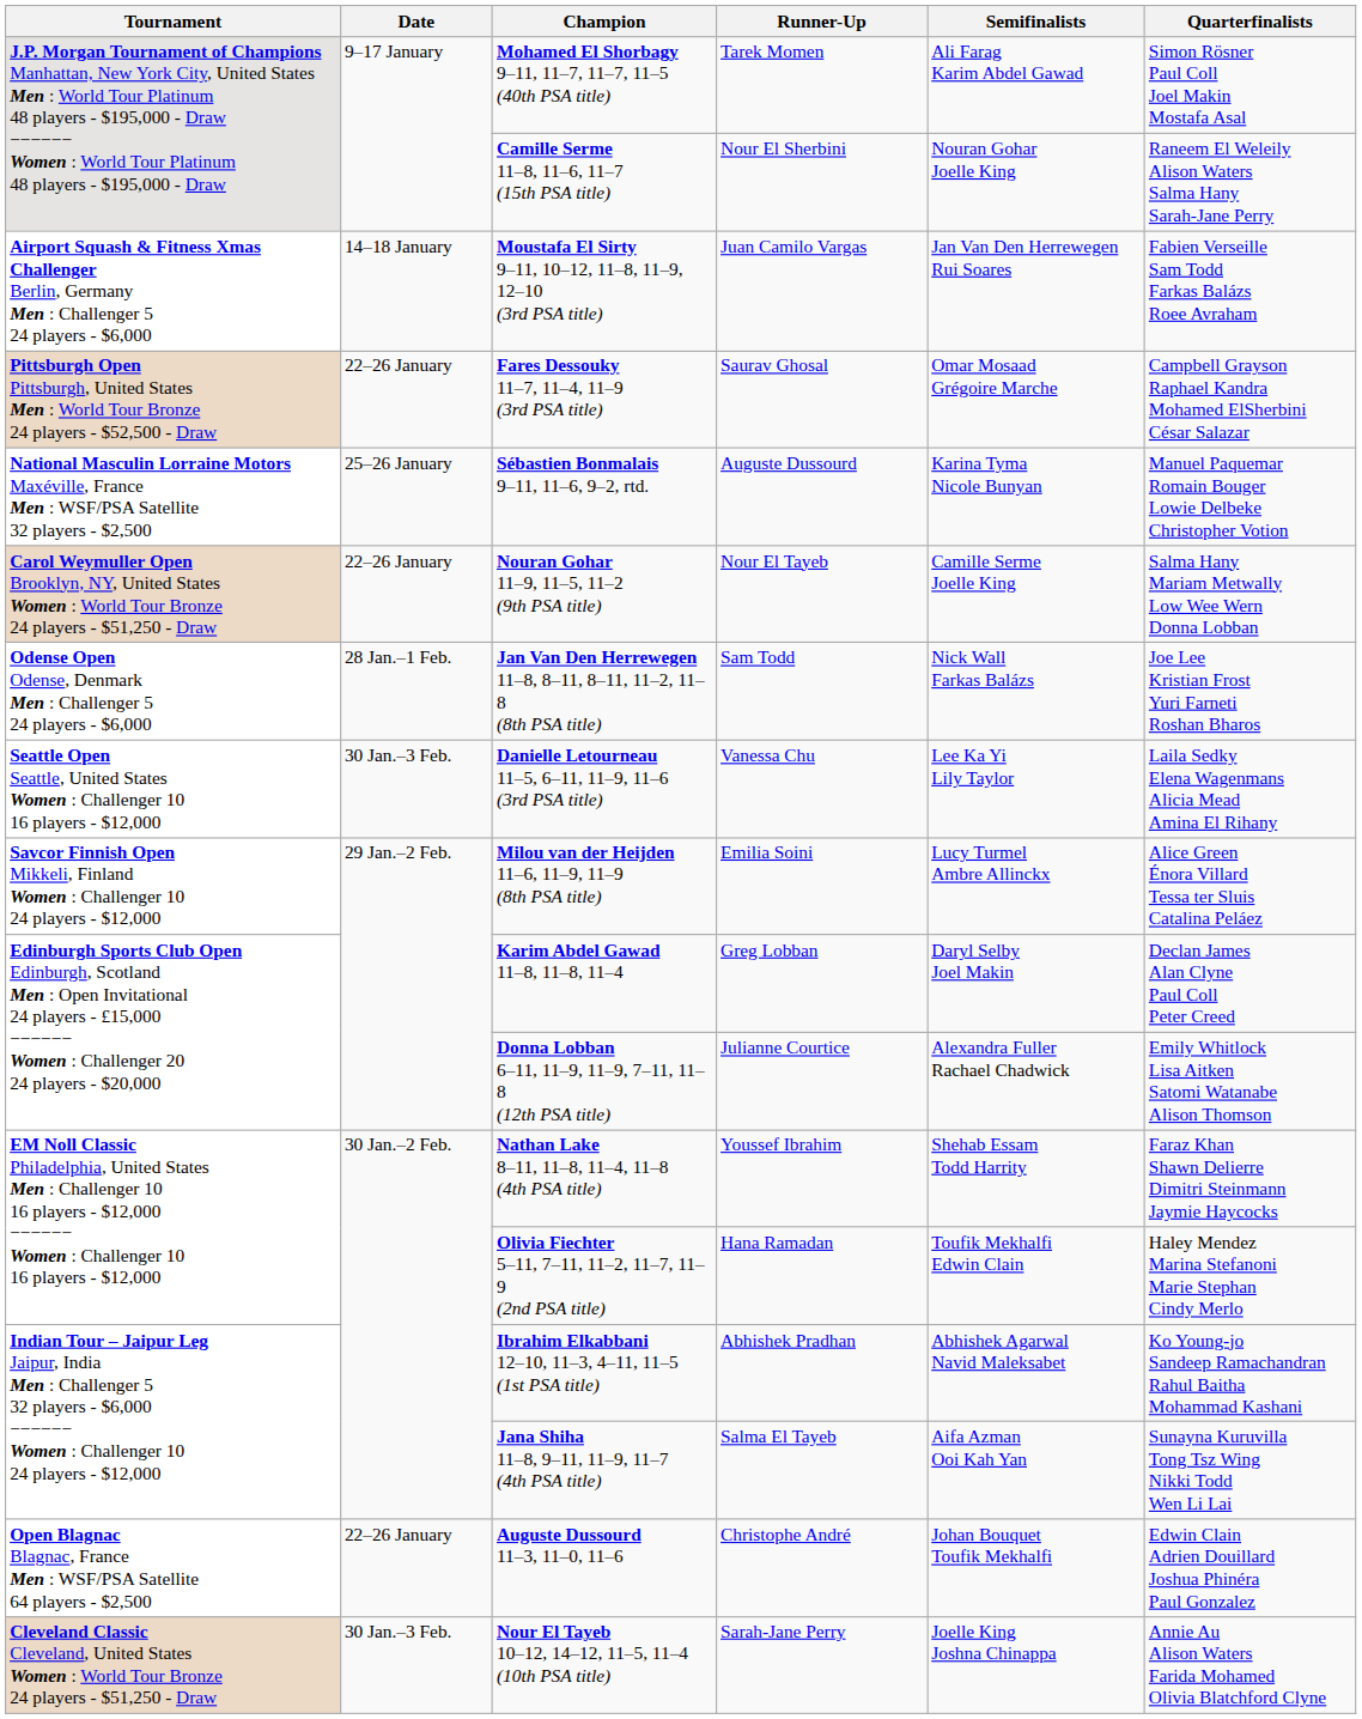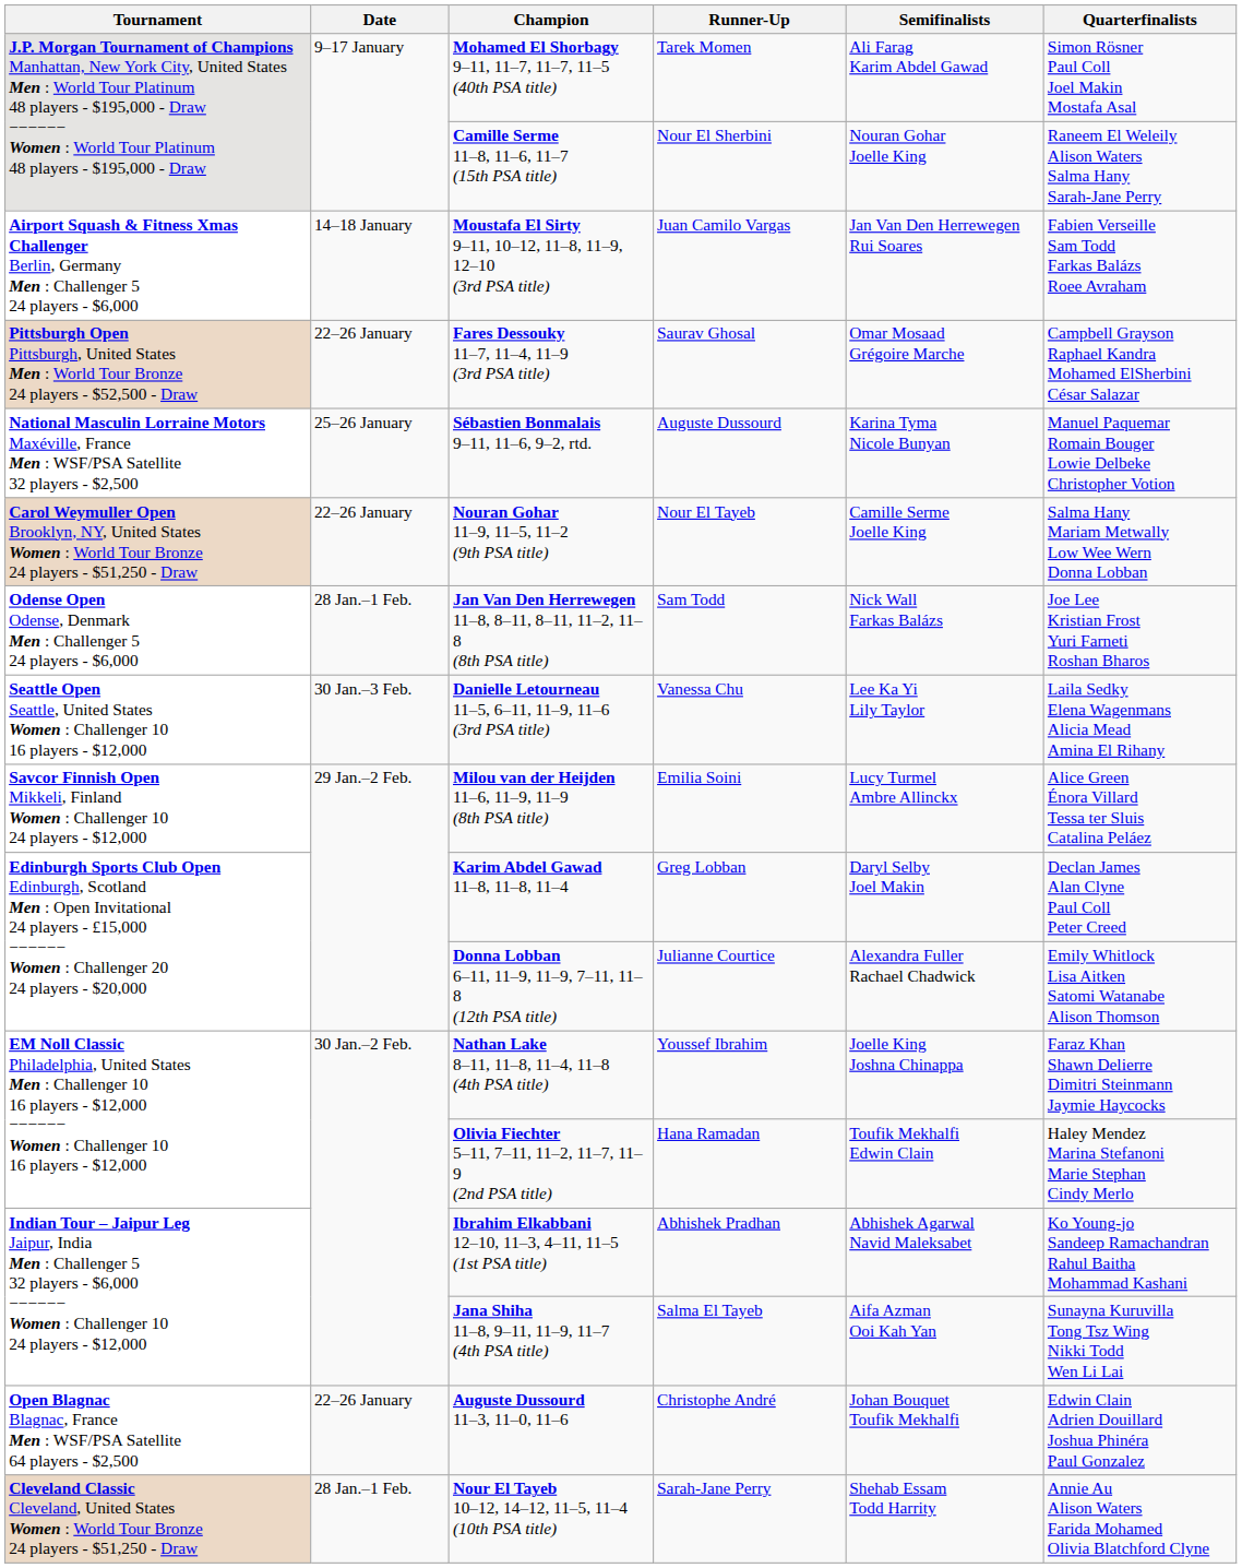Nathan Lake 8–11, 11–8, 11–4, 11–8 (4th PSA title) | Semifinalists: Shehab Essam Todd Harrity -> Joelle King Joshna Chinappa
Nour El Tayeb 10–12, 14–12, 11–5, 11–4 (10th PSA title) | Date: 30 Jan.–3 Feb. -> 28 Jan.–1 Feb.
Nour El Tayeb 10–12, 14–12, 11–5, 11–4 (10th PSA title) | Semifinalists: Joelle King Joshna Chinappa -> Shehab Essam Todd Harrity
